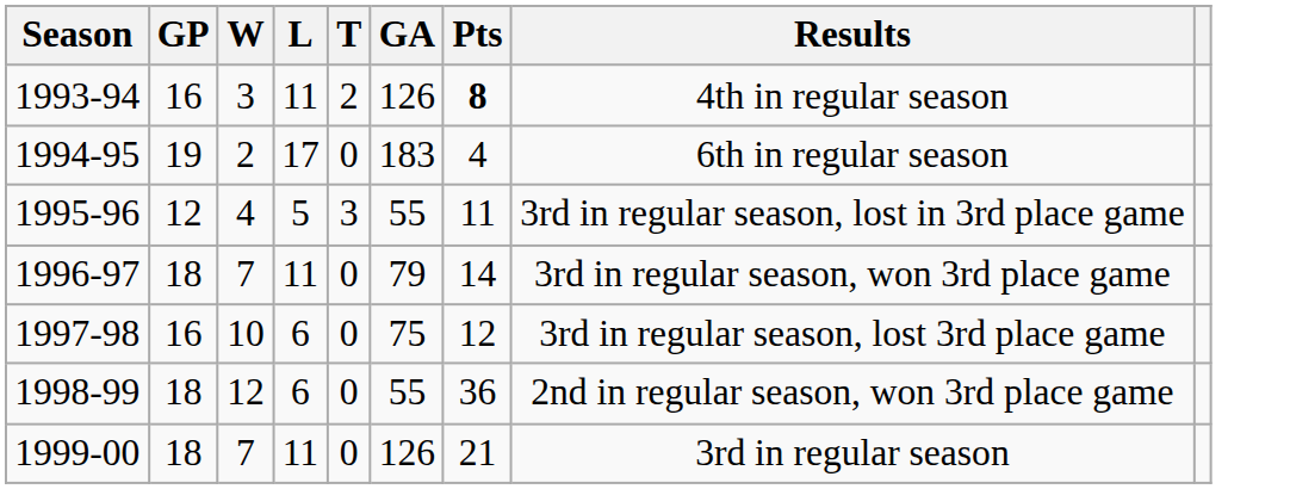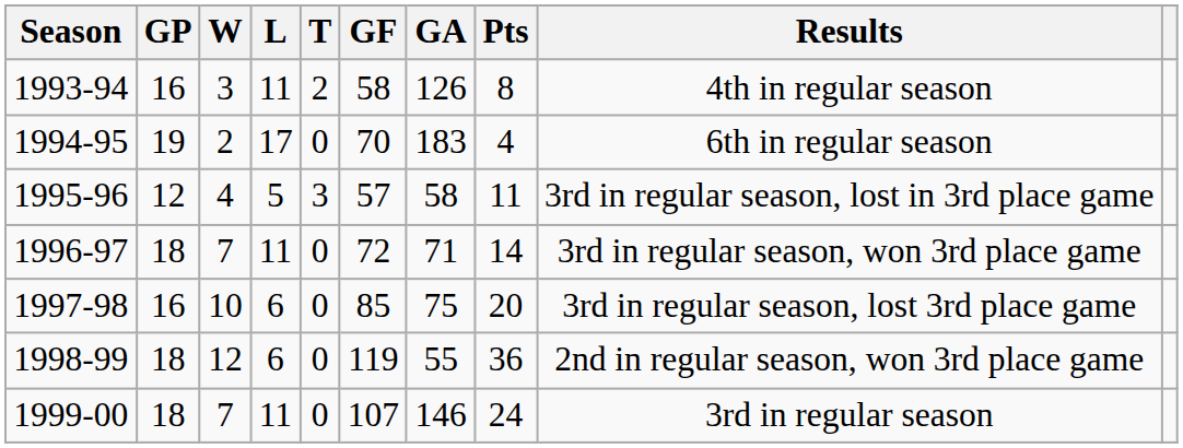+ column: GF | 58 | 70 | 57 | 72 | 85 | 119 | 107
1993-94 | Pts: bold -> normal
1995-96 | GA: 55 -> 58
1996-97 | GA: 79 -> 71
1997-98 | Pts: 12 -> 20
1999-00 | GA: 126 -> 146
1999-00 | Pts: 21 -> 24
